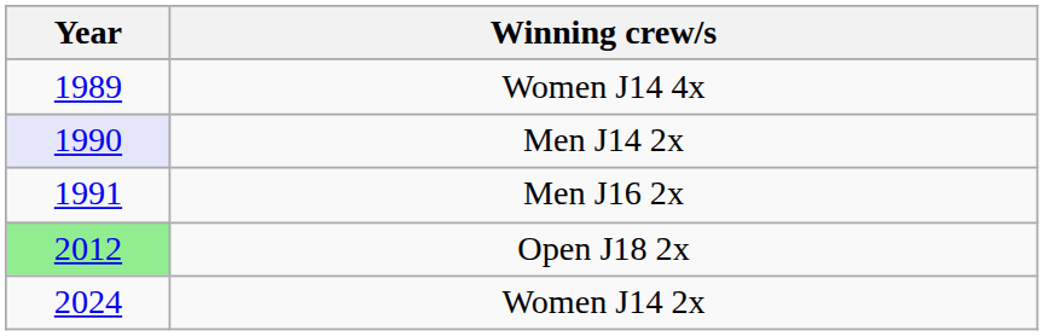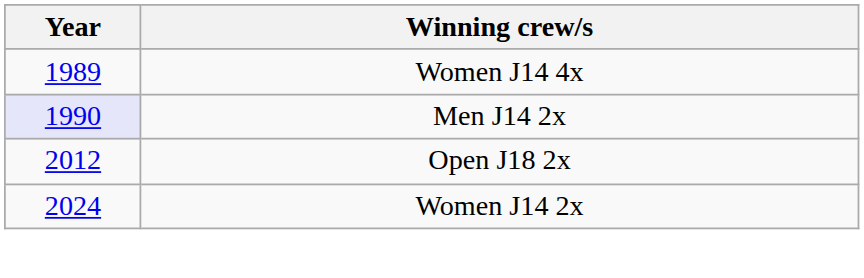- row: 1991 | Men J16 2x
Open J18 2x | Year: lightgreen background -> no background
